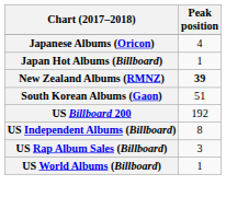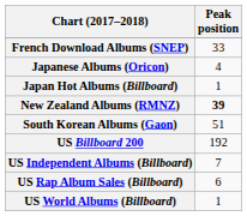+ row: French Download Albums (SNEP) | 33
US Independent Albums (Billboard) | Peak position: 8 -> 7
US Rap Album Sales (Billboard) | Peak position: 3 -> 6
